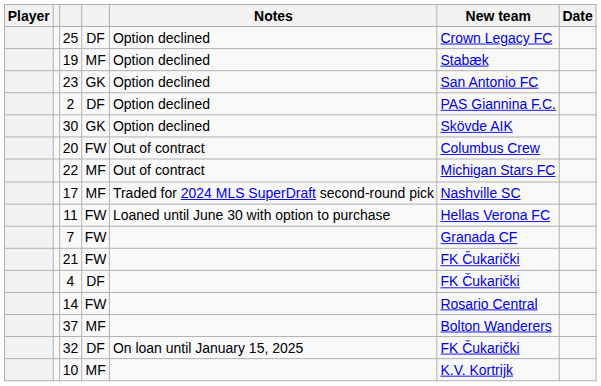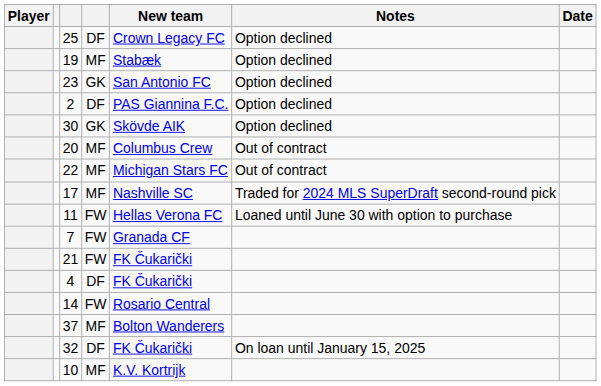columns swapped: New team <-> Notes
20 | column 4: FW -> MF
